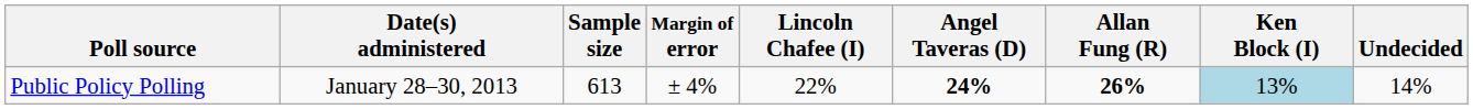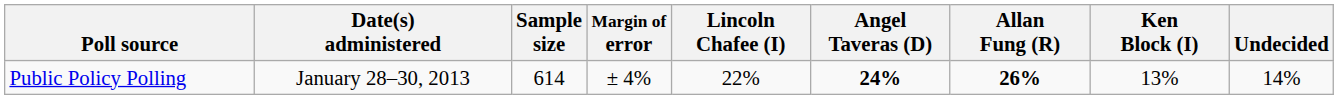Public Policy Polling | Sample size: 613 -> 614
Public Policy Polling | Ken Block (I): lightblue background -> no background
